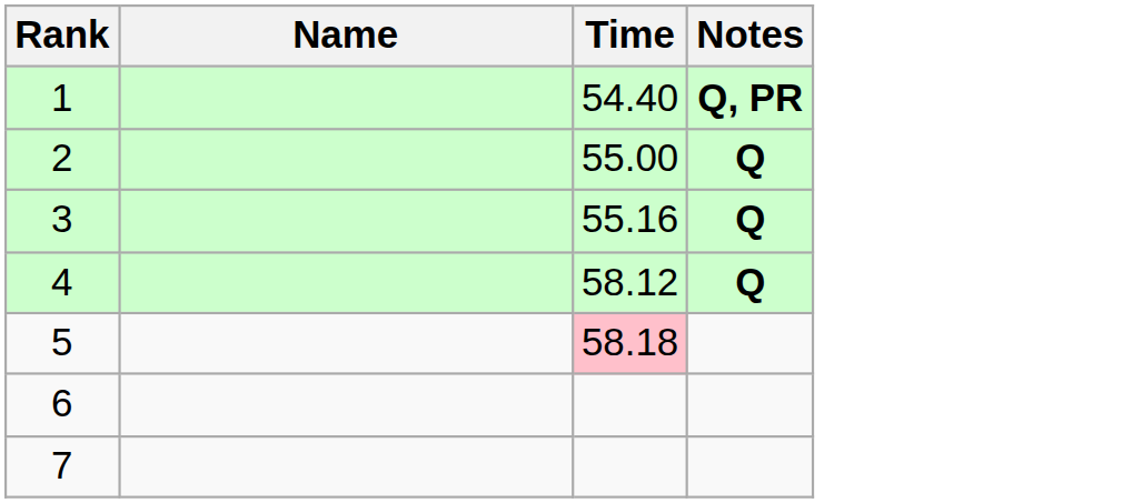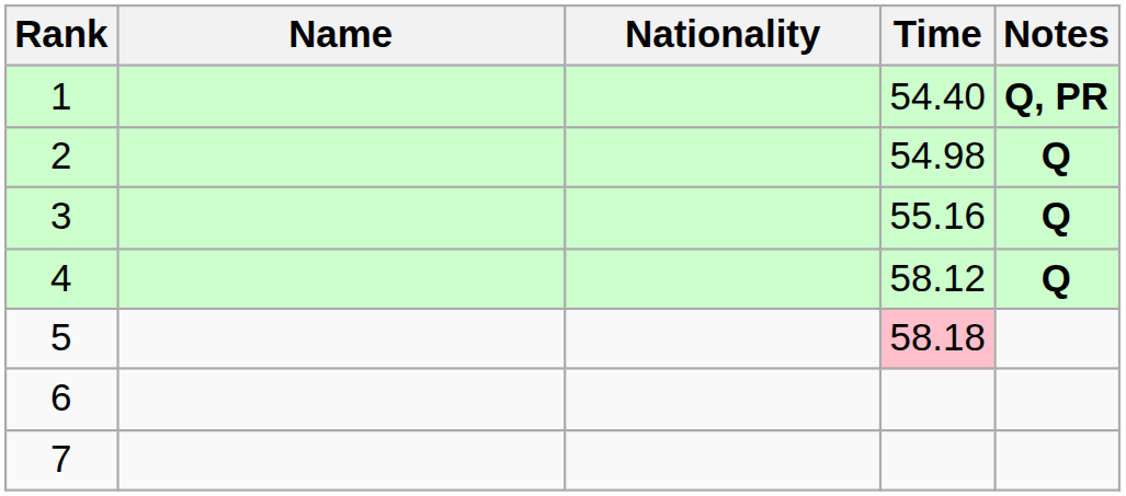+ column: Nationality
2 | Time: 55.00 -> 54.98
